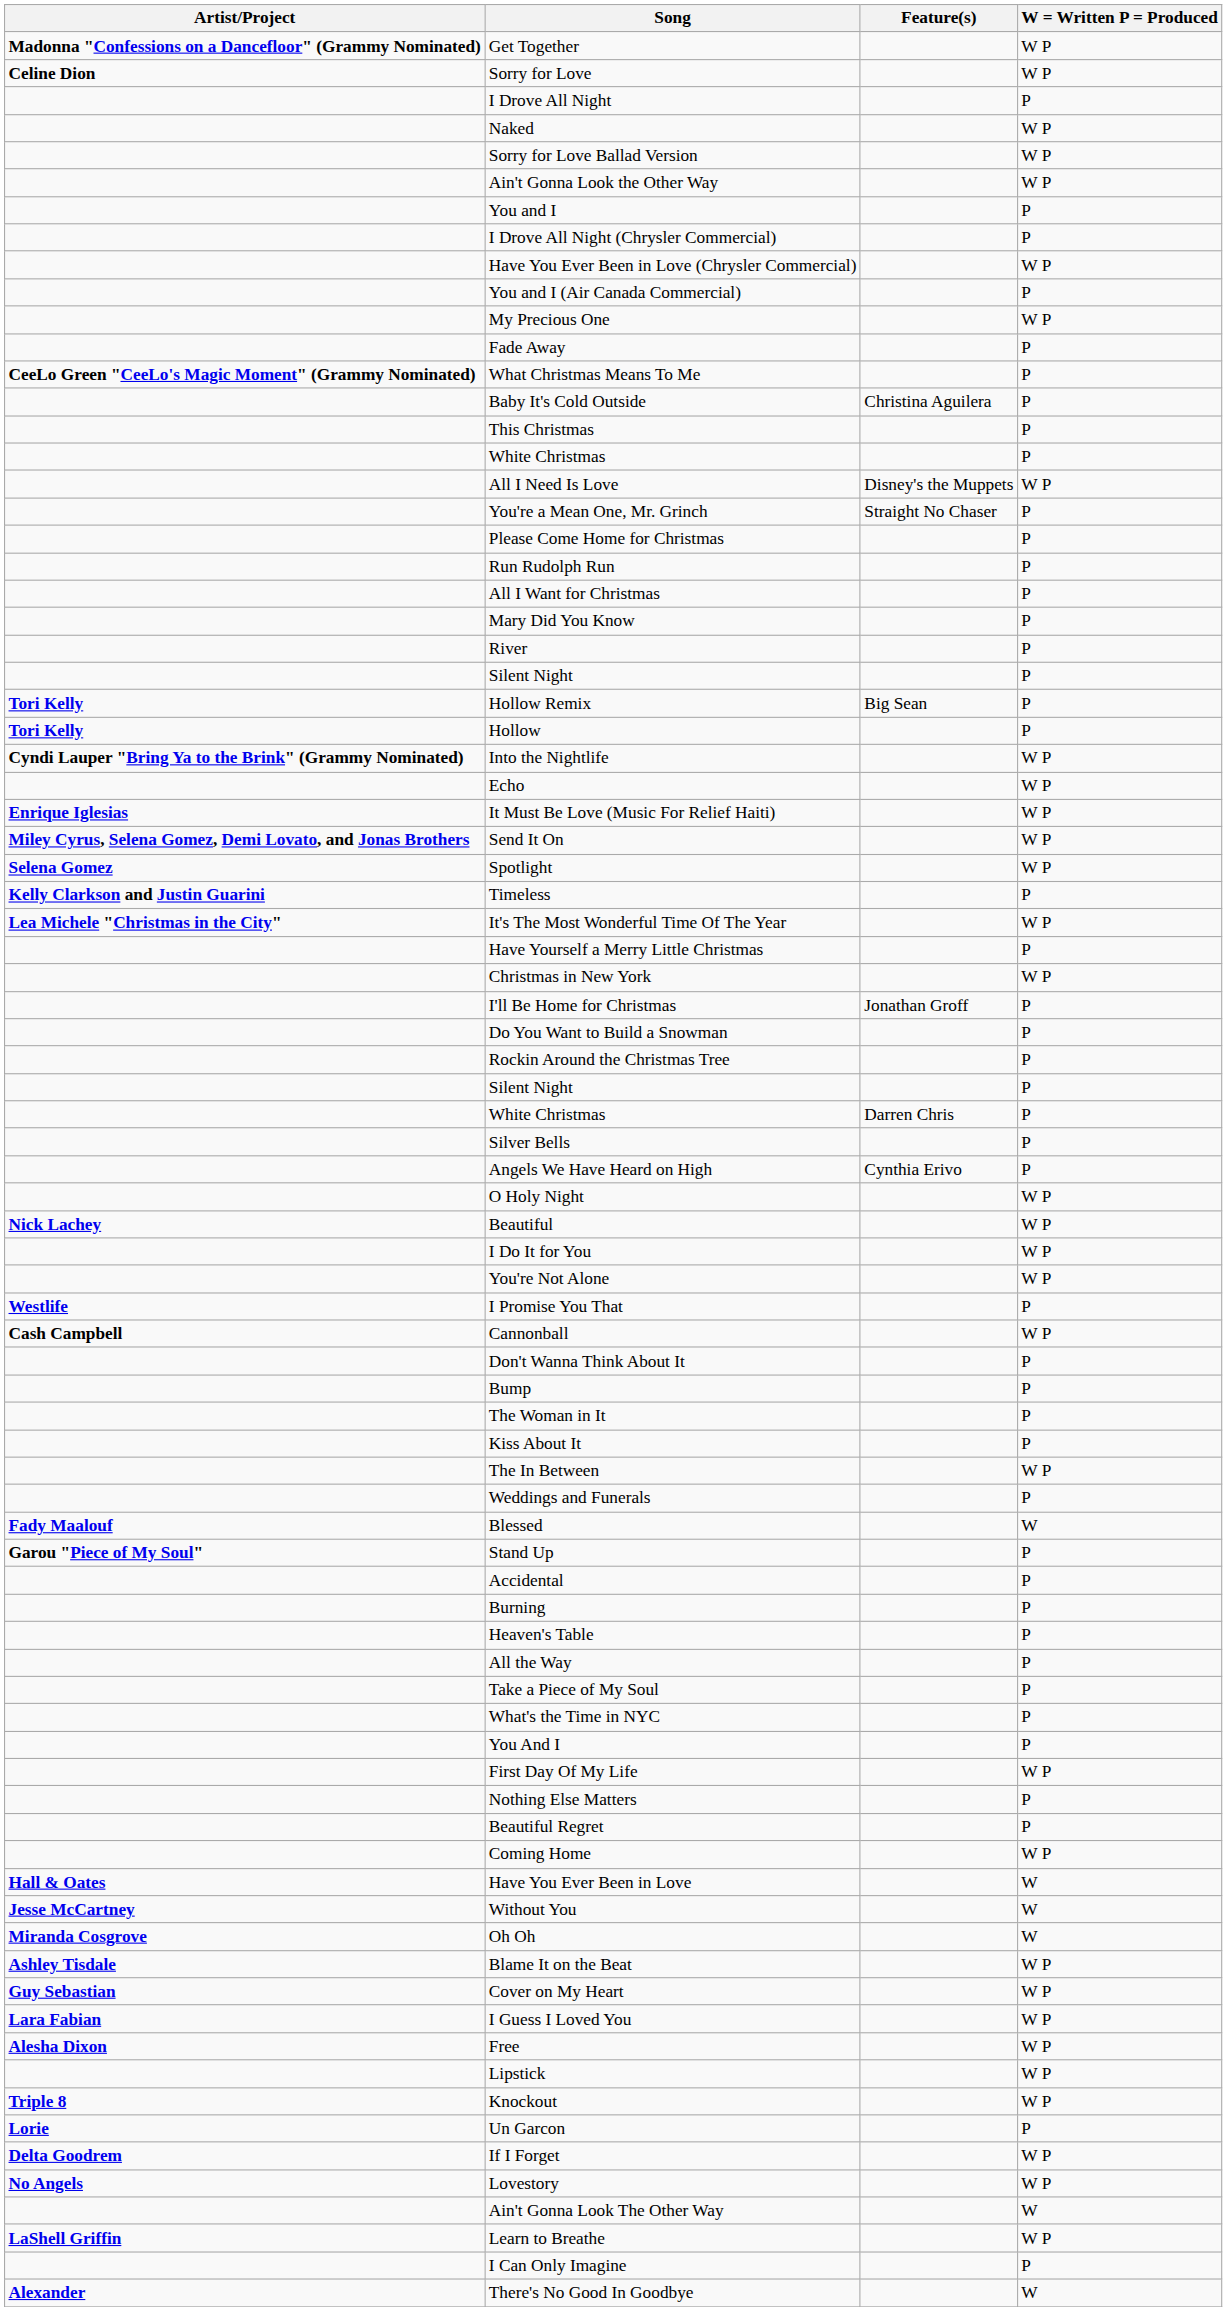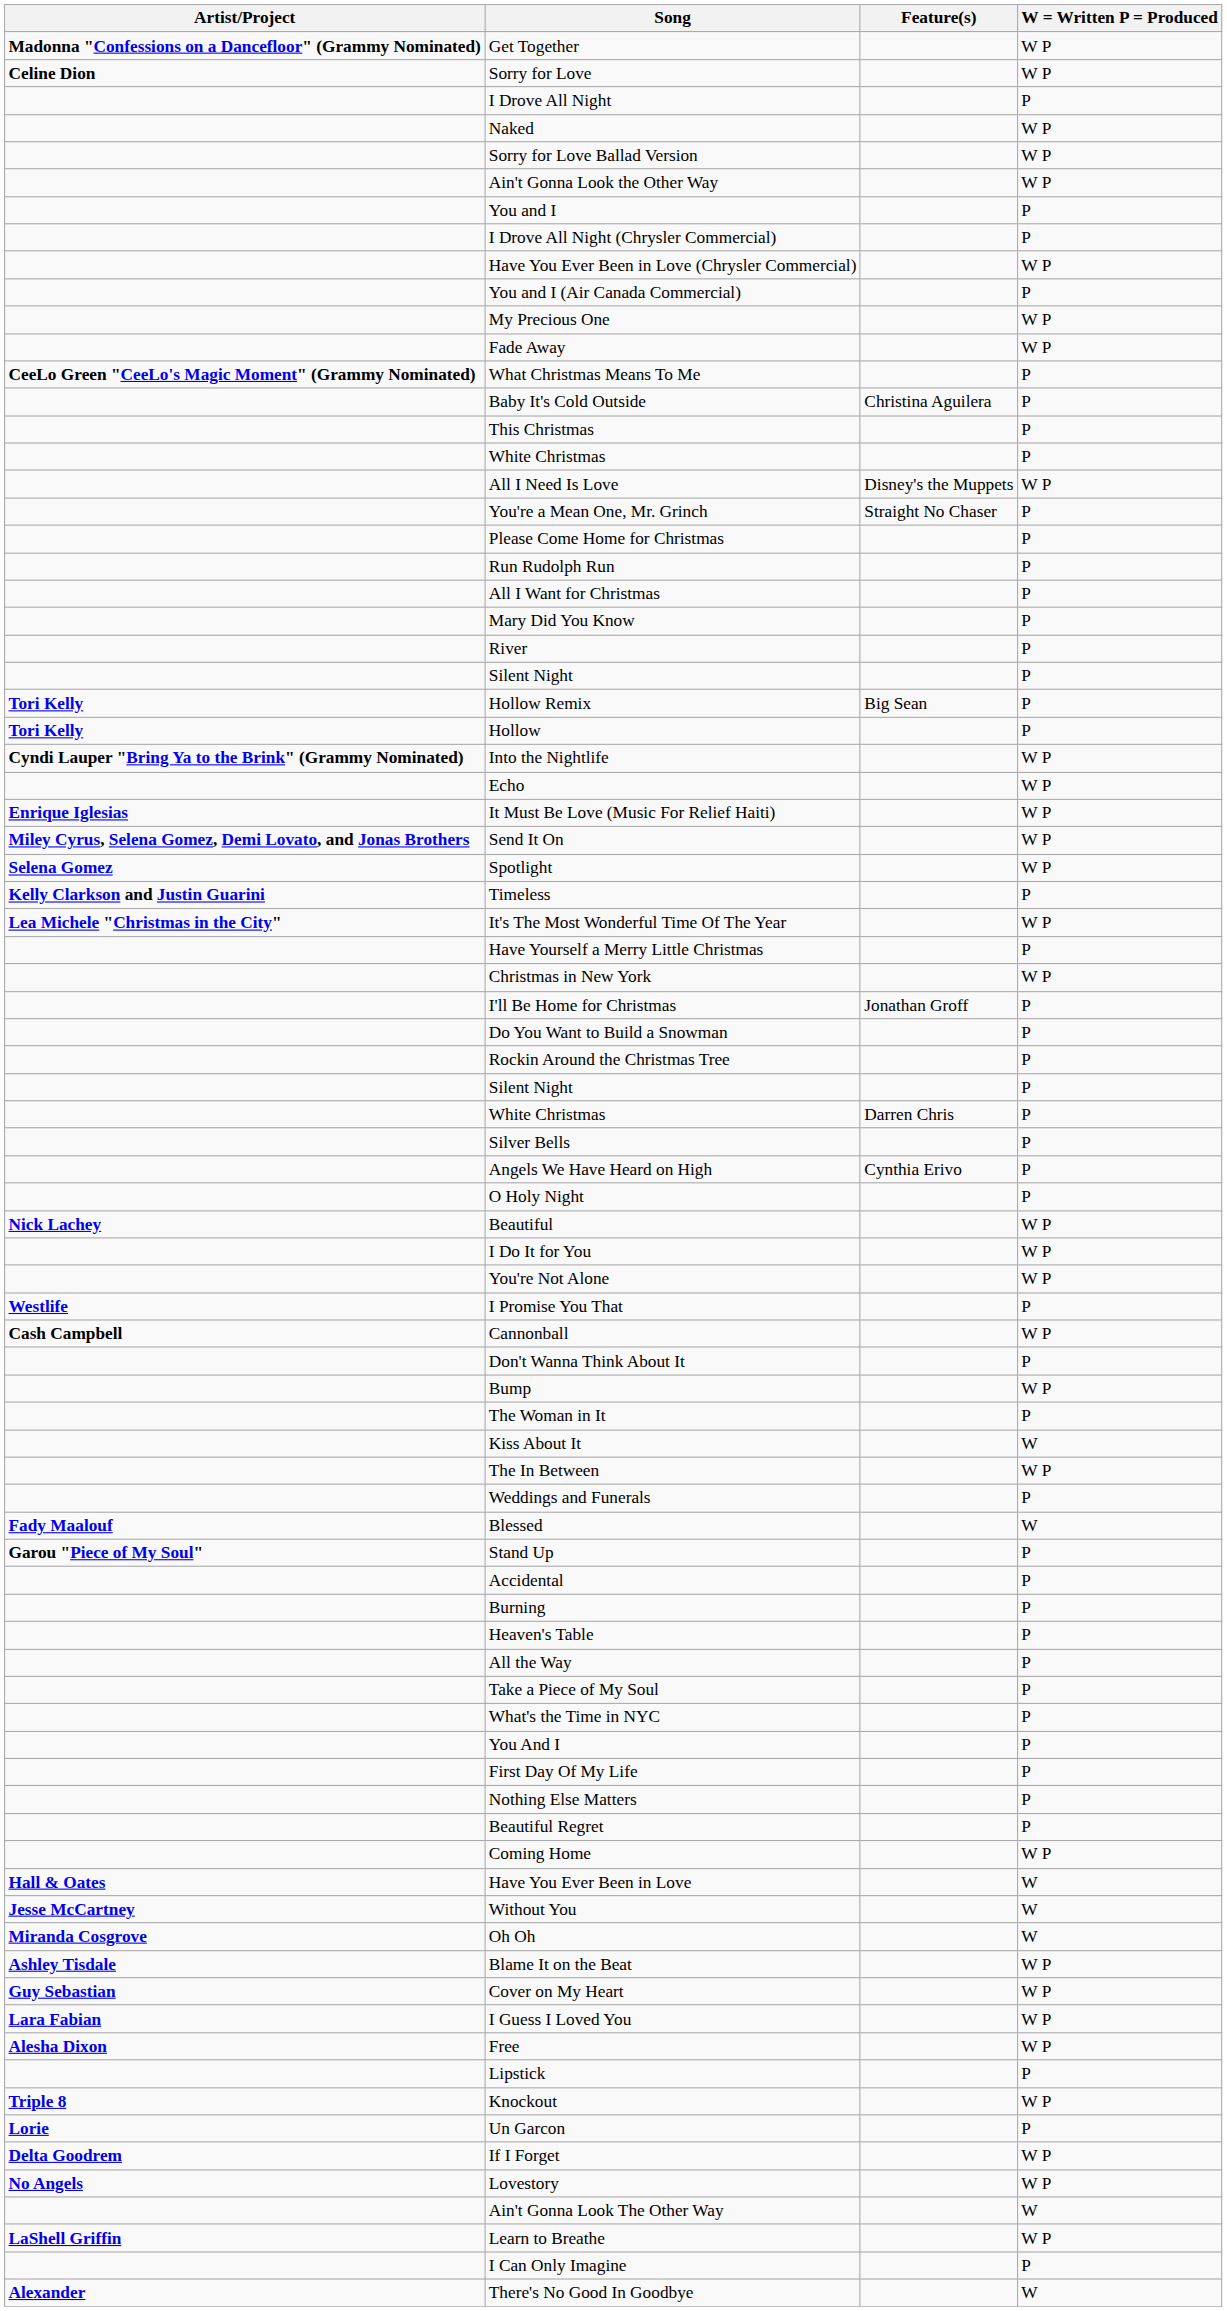Fade Away | W = Written P = Produced: P -> W P
O Holy Night | W = Written P = Produced: W P -> P
Bump | W = Written P = Produced: P -> W P
Kiss About It | W = Written P = Produced: P -> W
First Day Of My Life | W = Written P = Produced: W P -> P
Lipstick | W = Written P = Produced: W P -> P
